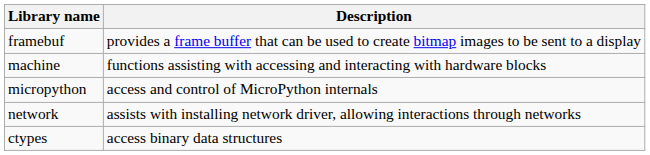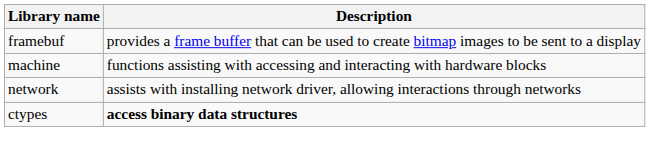- row: micropython | access and control of MicroPython internals
ctypes | Description: normal -> bold
